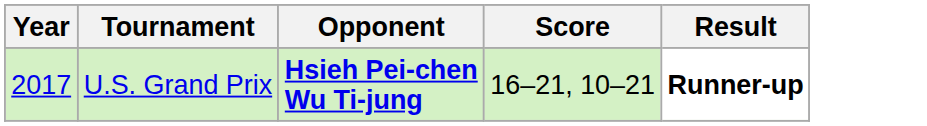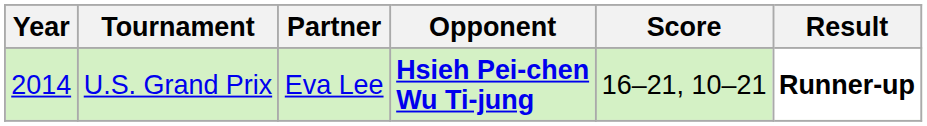+ column: Partner | Eva Lee
U.S. Grand Prix | Year: 2017 -> 2014
